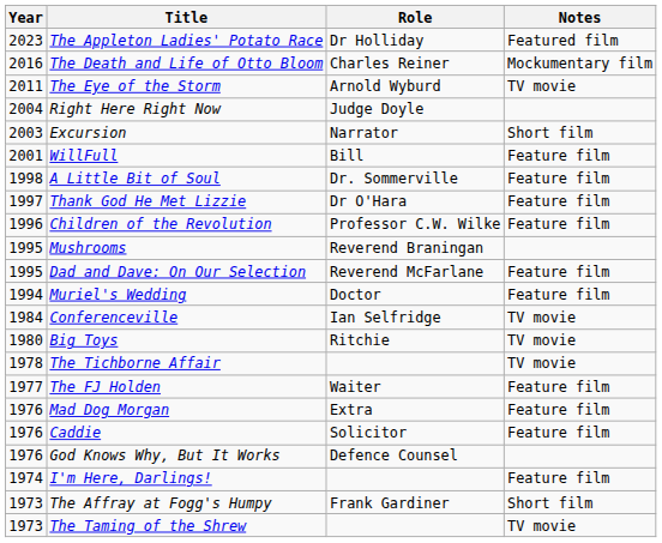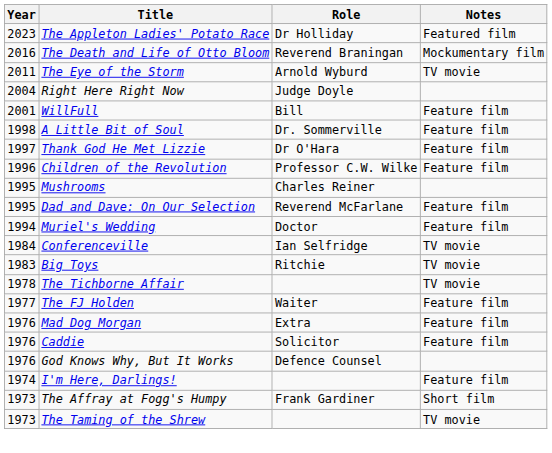The Death and Life of Otto Bloom | Role: Charles Reiner -> Reverend Braningan
- row: 2003 | Excursion | Narrator | Short film
Mushrooms | Role: Reverend Braningan -> Charles Reiner
Big Toys | Year: 1980 -> 1983
